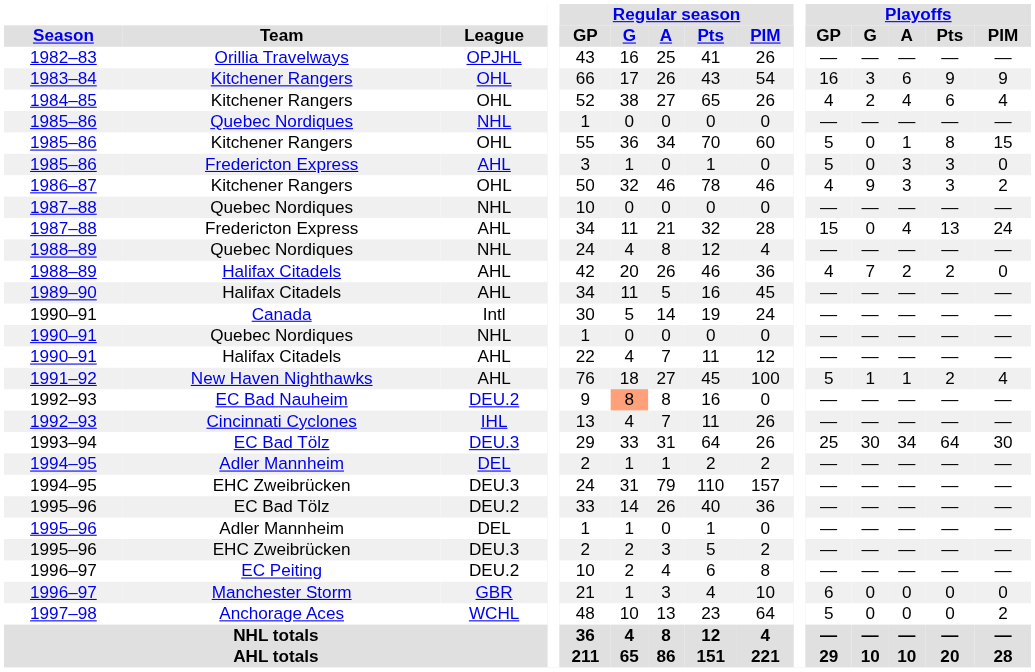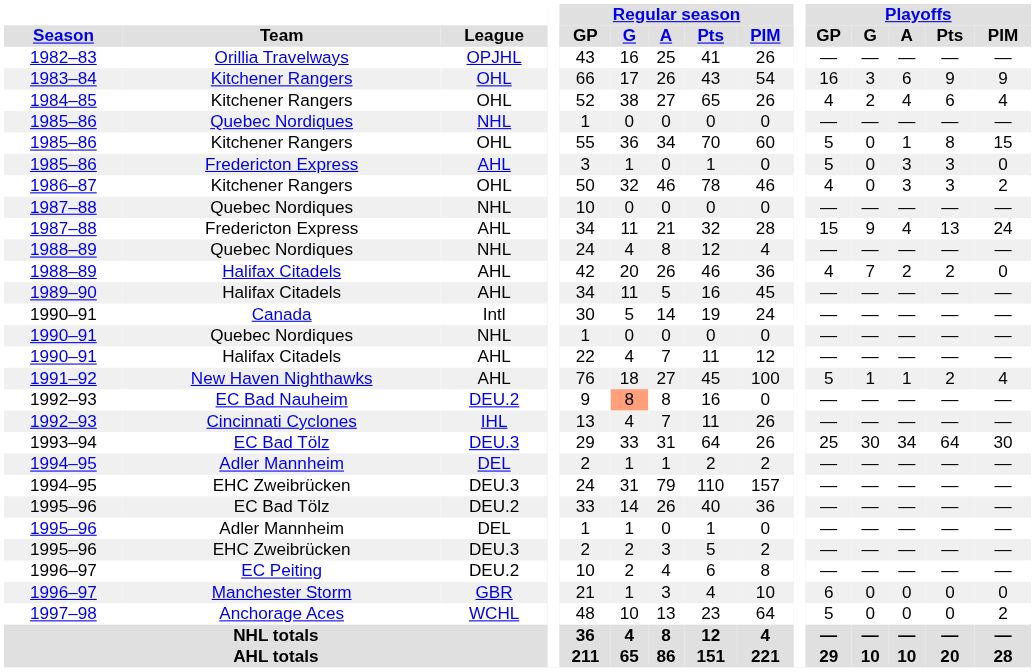1986–87 | Playoffs / G: 9 -> 0
1987–88 / Fredericton Express | Playoffs / G: 0 -> 9
